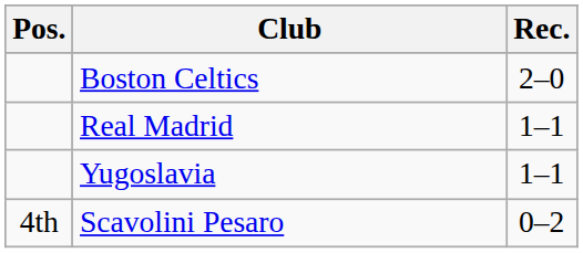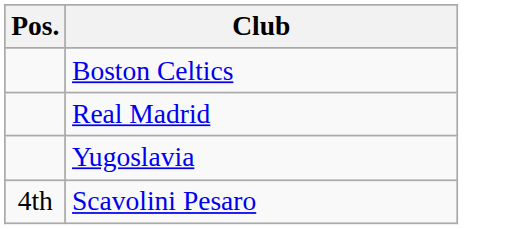- column: Rec. | 2–0 | 1–1 | 1–1 | 0–2
